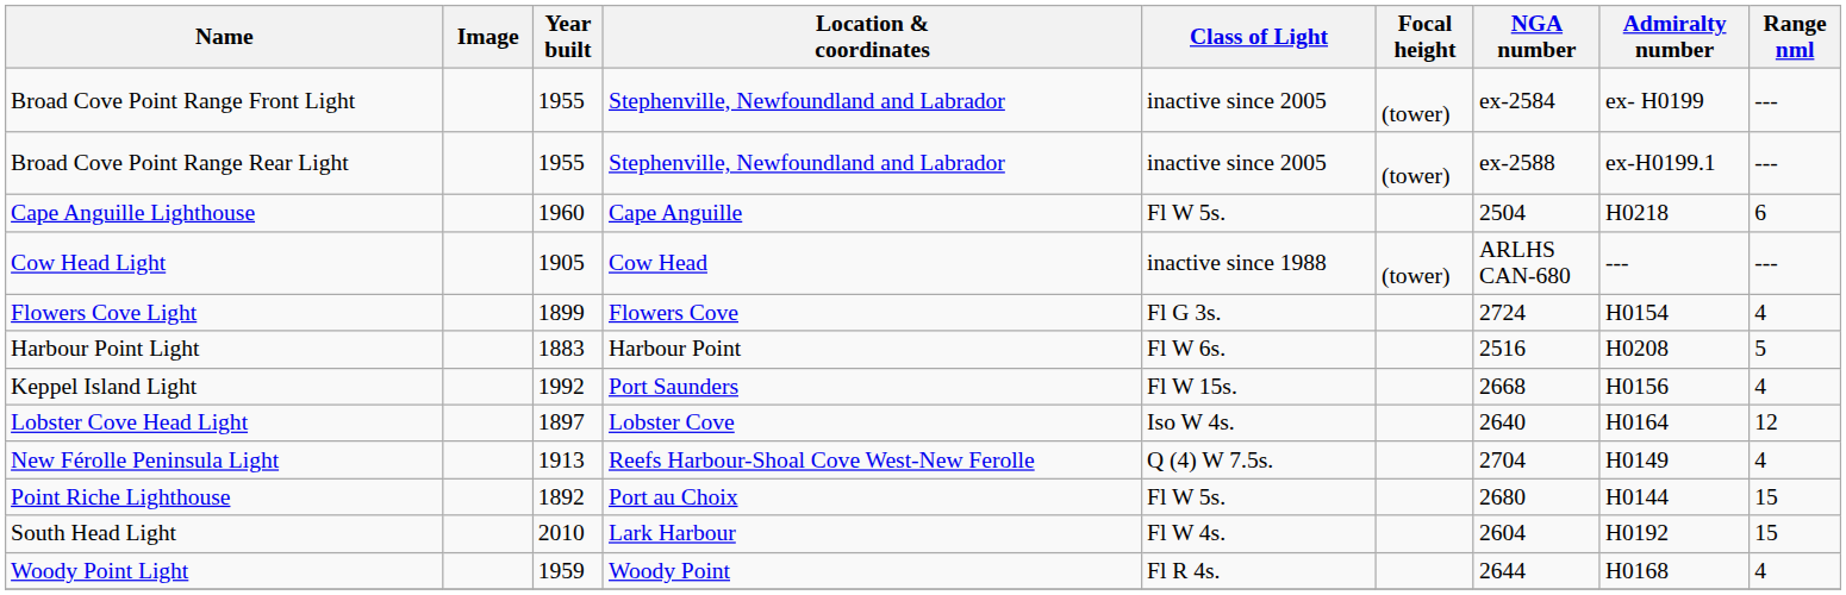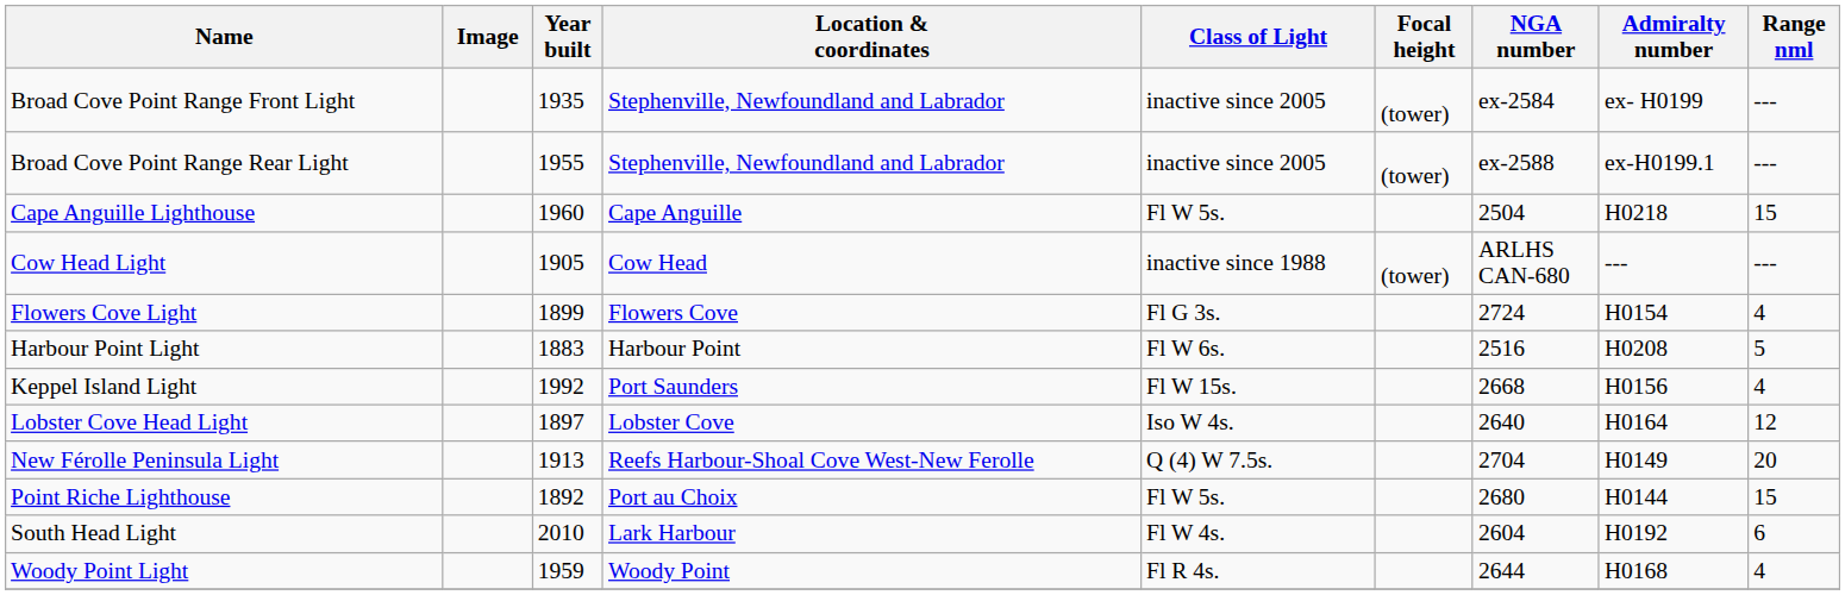Broad Cove Point Range Front Light | Year built: 1955 -> 1935
Cape Anguille Lighthouse | Range nml: 6 -> 15
New Férolle Peninsula Light | Range nml: 4 -> 20
South Head Light | Range nml: 15 -> 6
